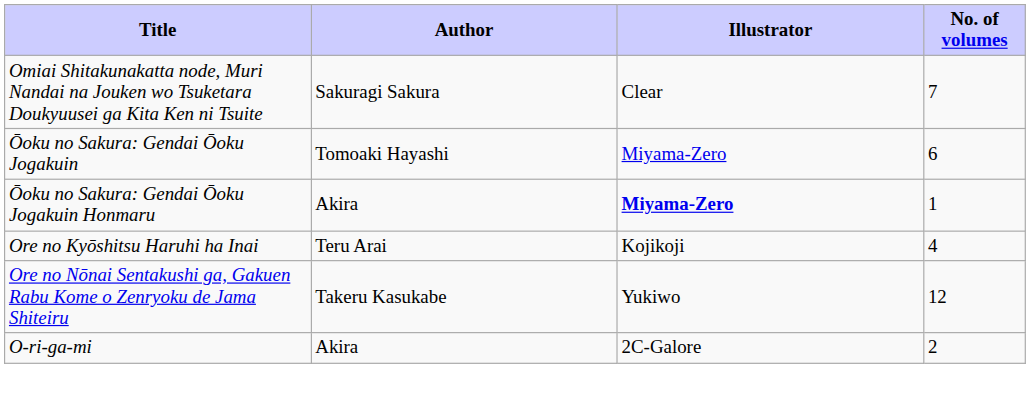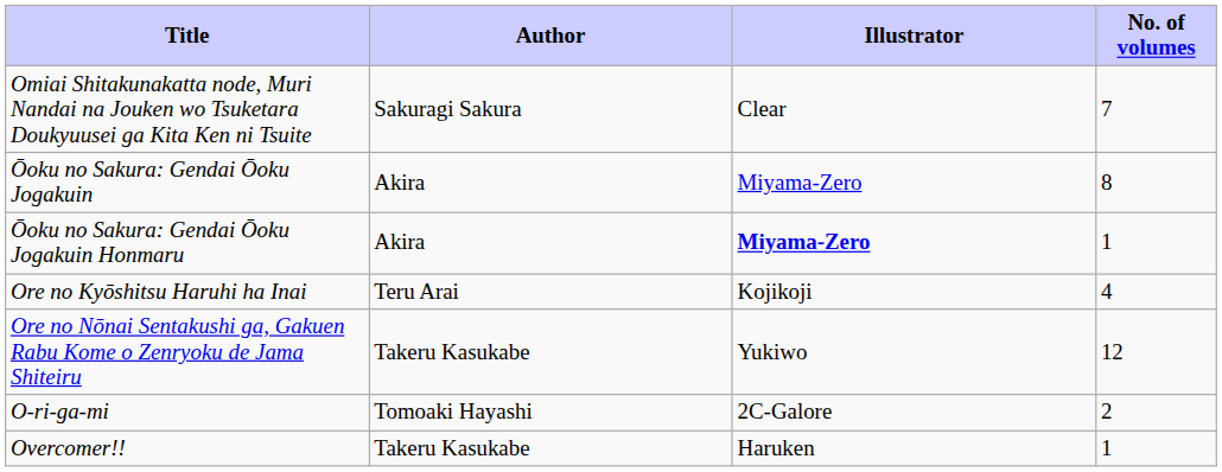Ōoku no Sakura: Gendai Ōoku Jogakuin | Author: Tomoaki Hayashi -> Akira
Ōoku no Sakura: Gendai Ōoku Jogakuin | No. of volumes: 6 -> 8
O-ri-ga-mi | Author: Akira -> Tomoaki Hayashi
+ row: Overcomer!! | Takeru Kasukabe | Haruken | 1
